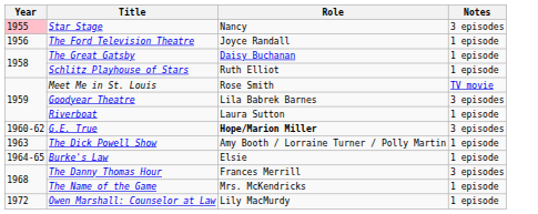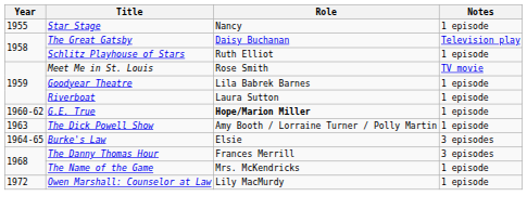Star Stage | Year: pink background -> no background
Star Stage | Notes: 3 episodes -> 1 episode
- row: 1956 | The Ford Television Theatre | Joyce Randall | 1 episode
The Great Gatsby | Notes: 1 episode -> Television play
Goodyear Theatre | Notes: 3 episodes -> 1 episode
G.E. True | Notes: 3 episodes -> 1 episode
Burke's Law | Notes: 1 episode -> 3 episodes
